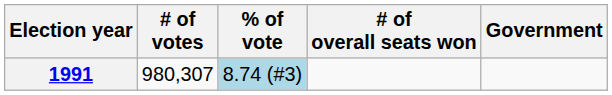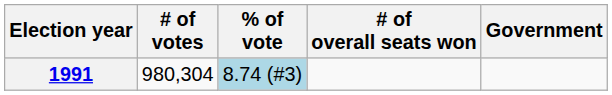1991 | # of votes: 980,307 -> 980,304
